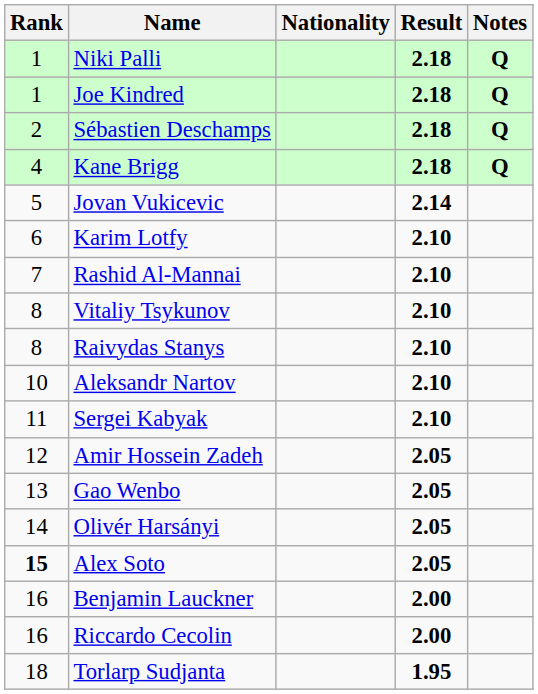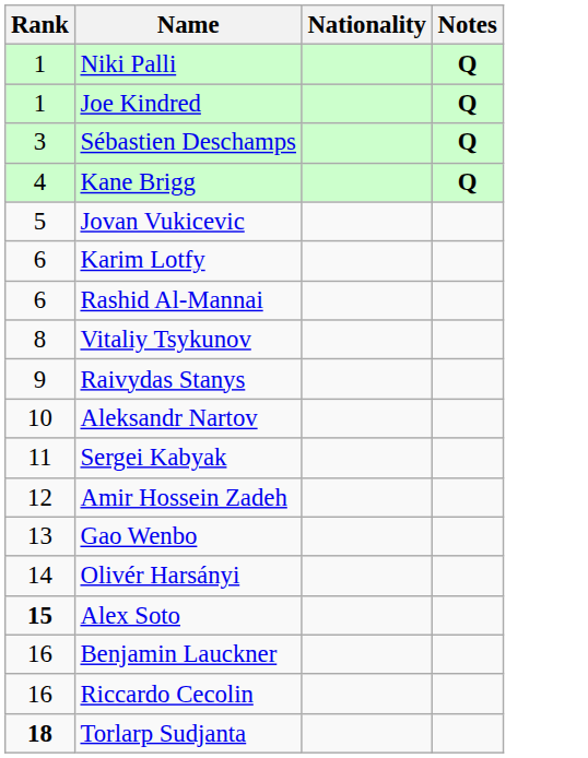- column: Result | 2.18 | 2.18 | 2.18 | 2.18 | 2.14 | 2.10 | 2.10 | 2.10 | 2.10 | 2.10 | 2.10 | 2.05 | 2.05 | 2.05 | 2.05 | 2.00 | 2.00 | 1.95
Sébastien Deschamps | Rank: 2 -> 3
Rashid Al-Mannai | Rank: 7 -> 6
Raivydas Stanys | Rank: 8 -> 9
Torlarp Sudjanta | Rank: normal -> bold
